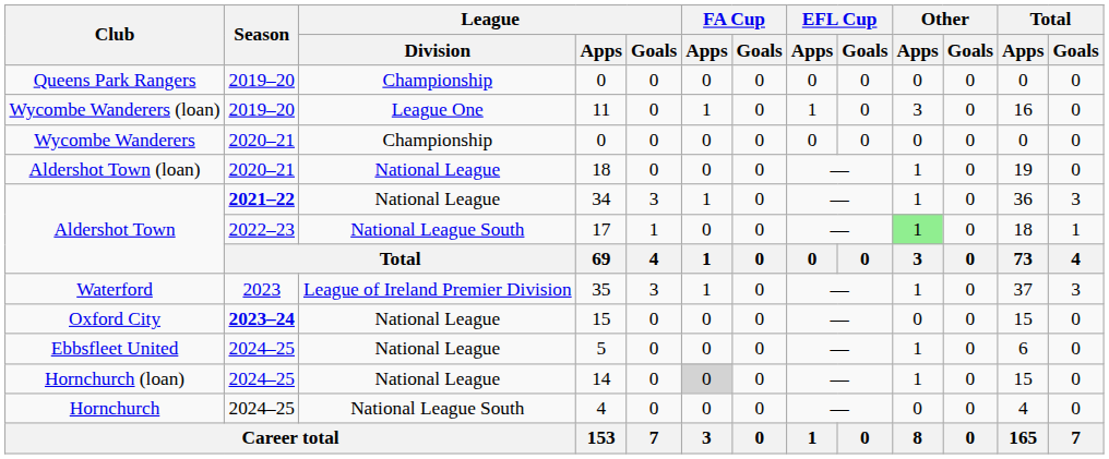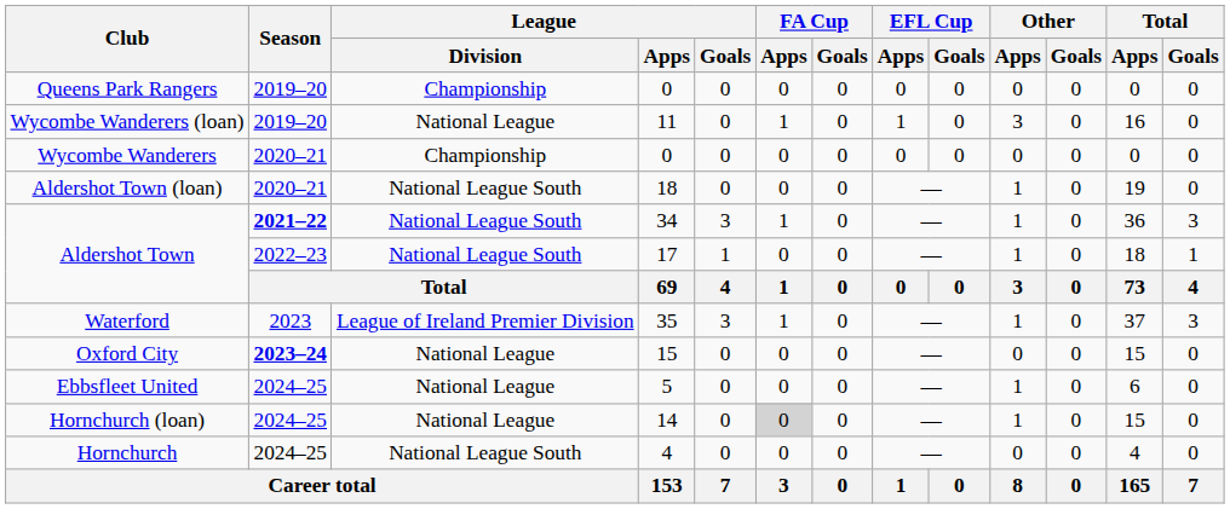Wycombe Wanderers (loan) | League / Division: League One -> National League
Aldershot Town (loan) | League / Division: National League -> National League South
Aldershot Town / 34 | League / Division: National League -> National League South
Aldershot Town / 17 | Other / Apps: lightgreen background -> no background
